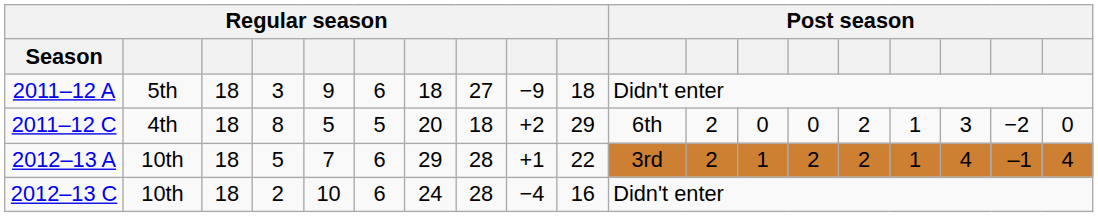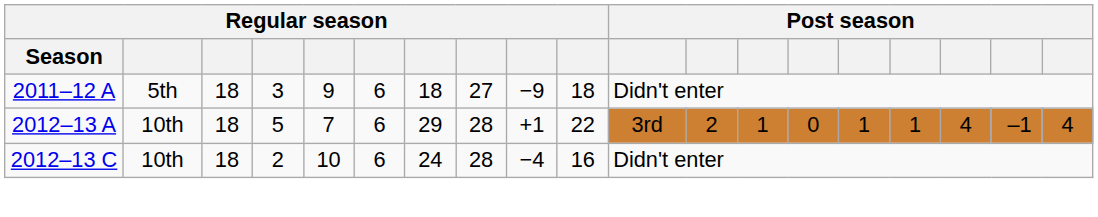- row: 2011–12 C | 4th | 18 | 8 | 5 | 5 | 20 | 18 | +2 | 29 | 6th | 2 | 0 | 0 | 2 | 1 | 3 | −2 | 0
2012–13 A | column 14: 2 -> 0
2012–13 A | column 15: 2 -> 1
